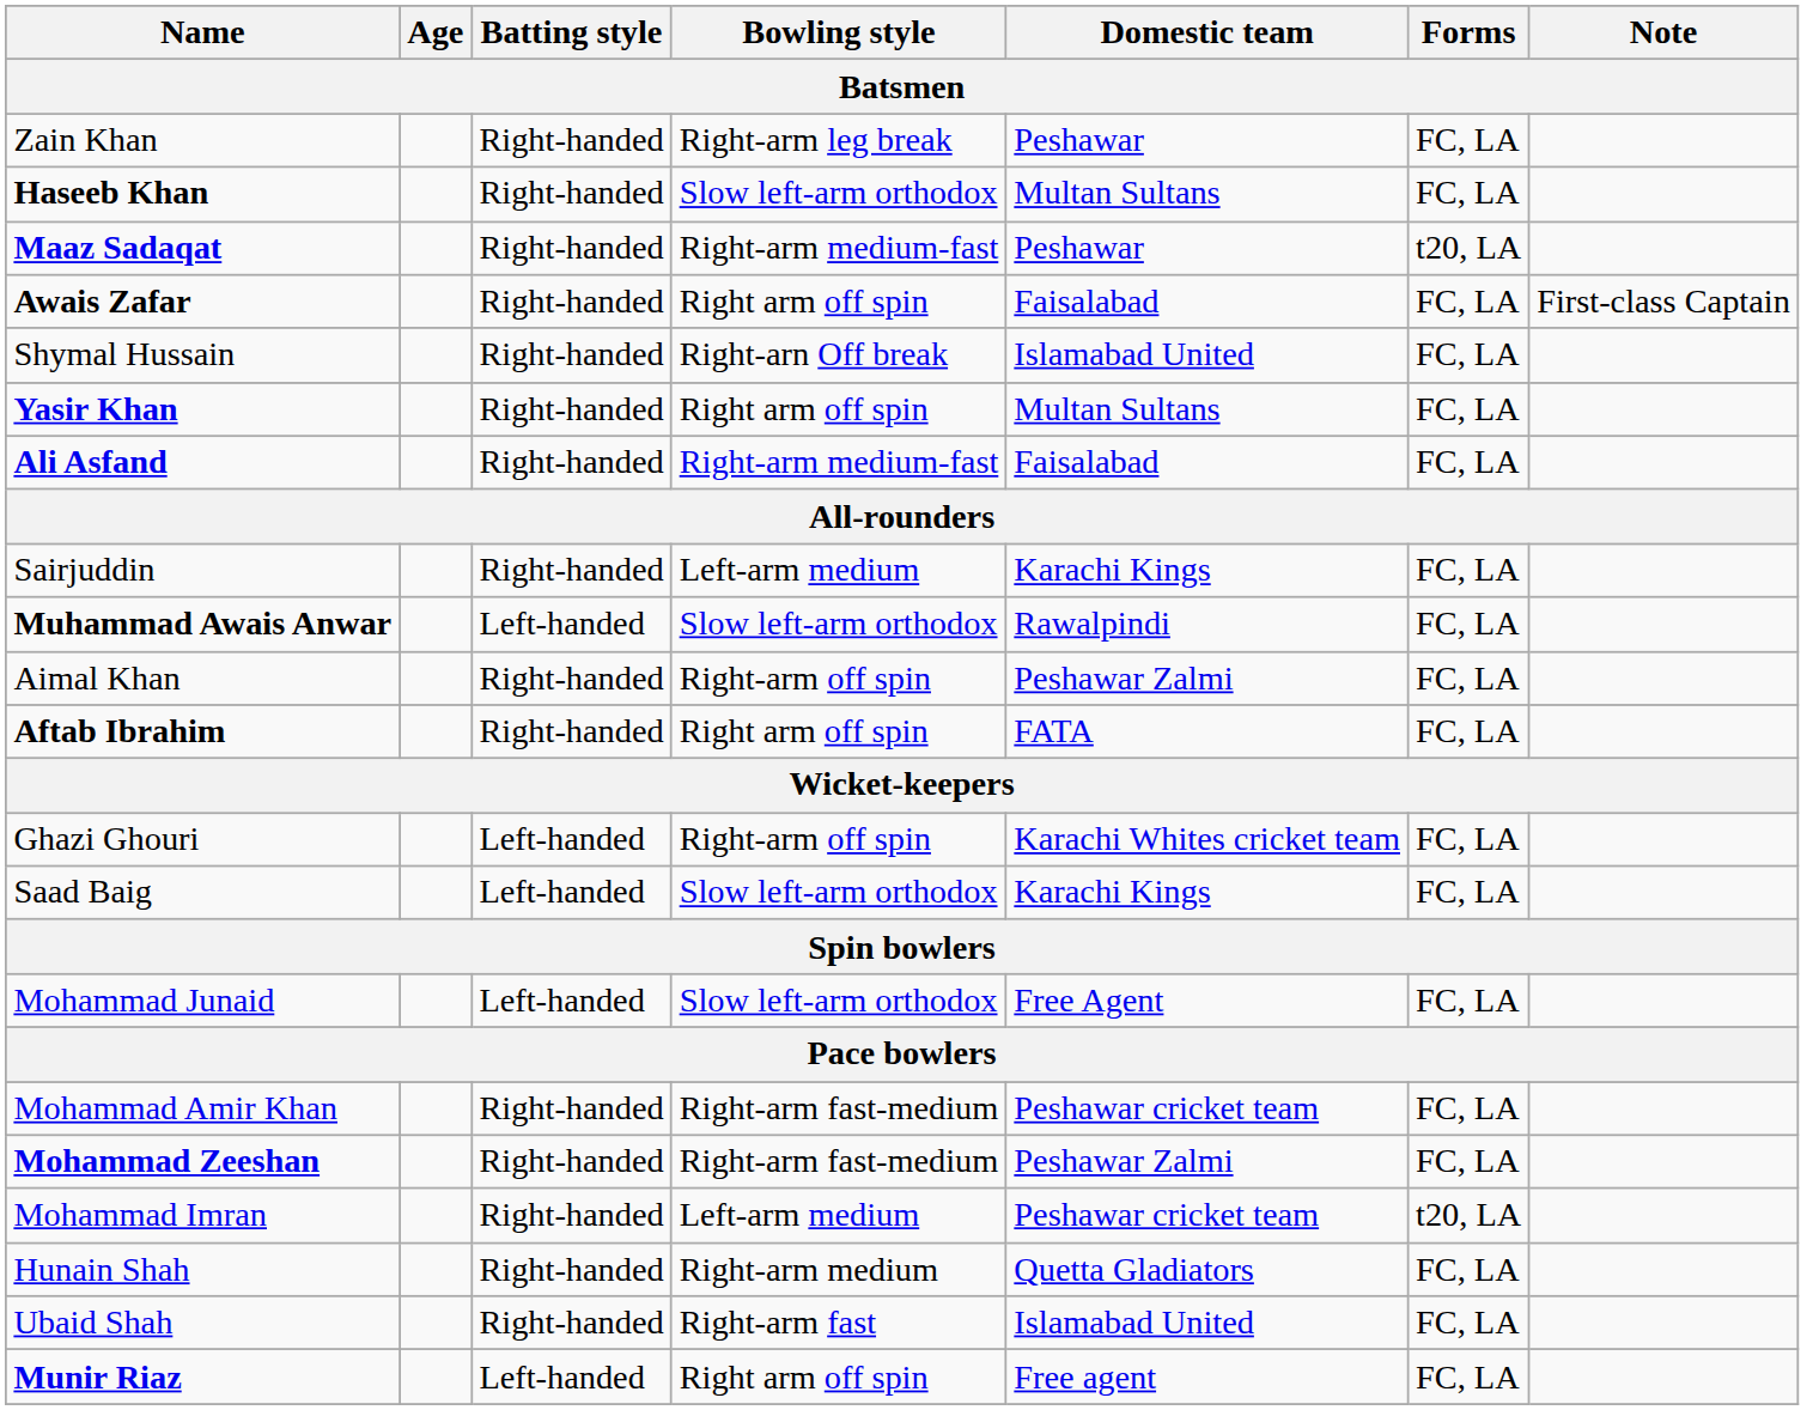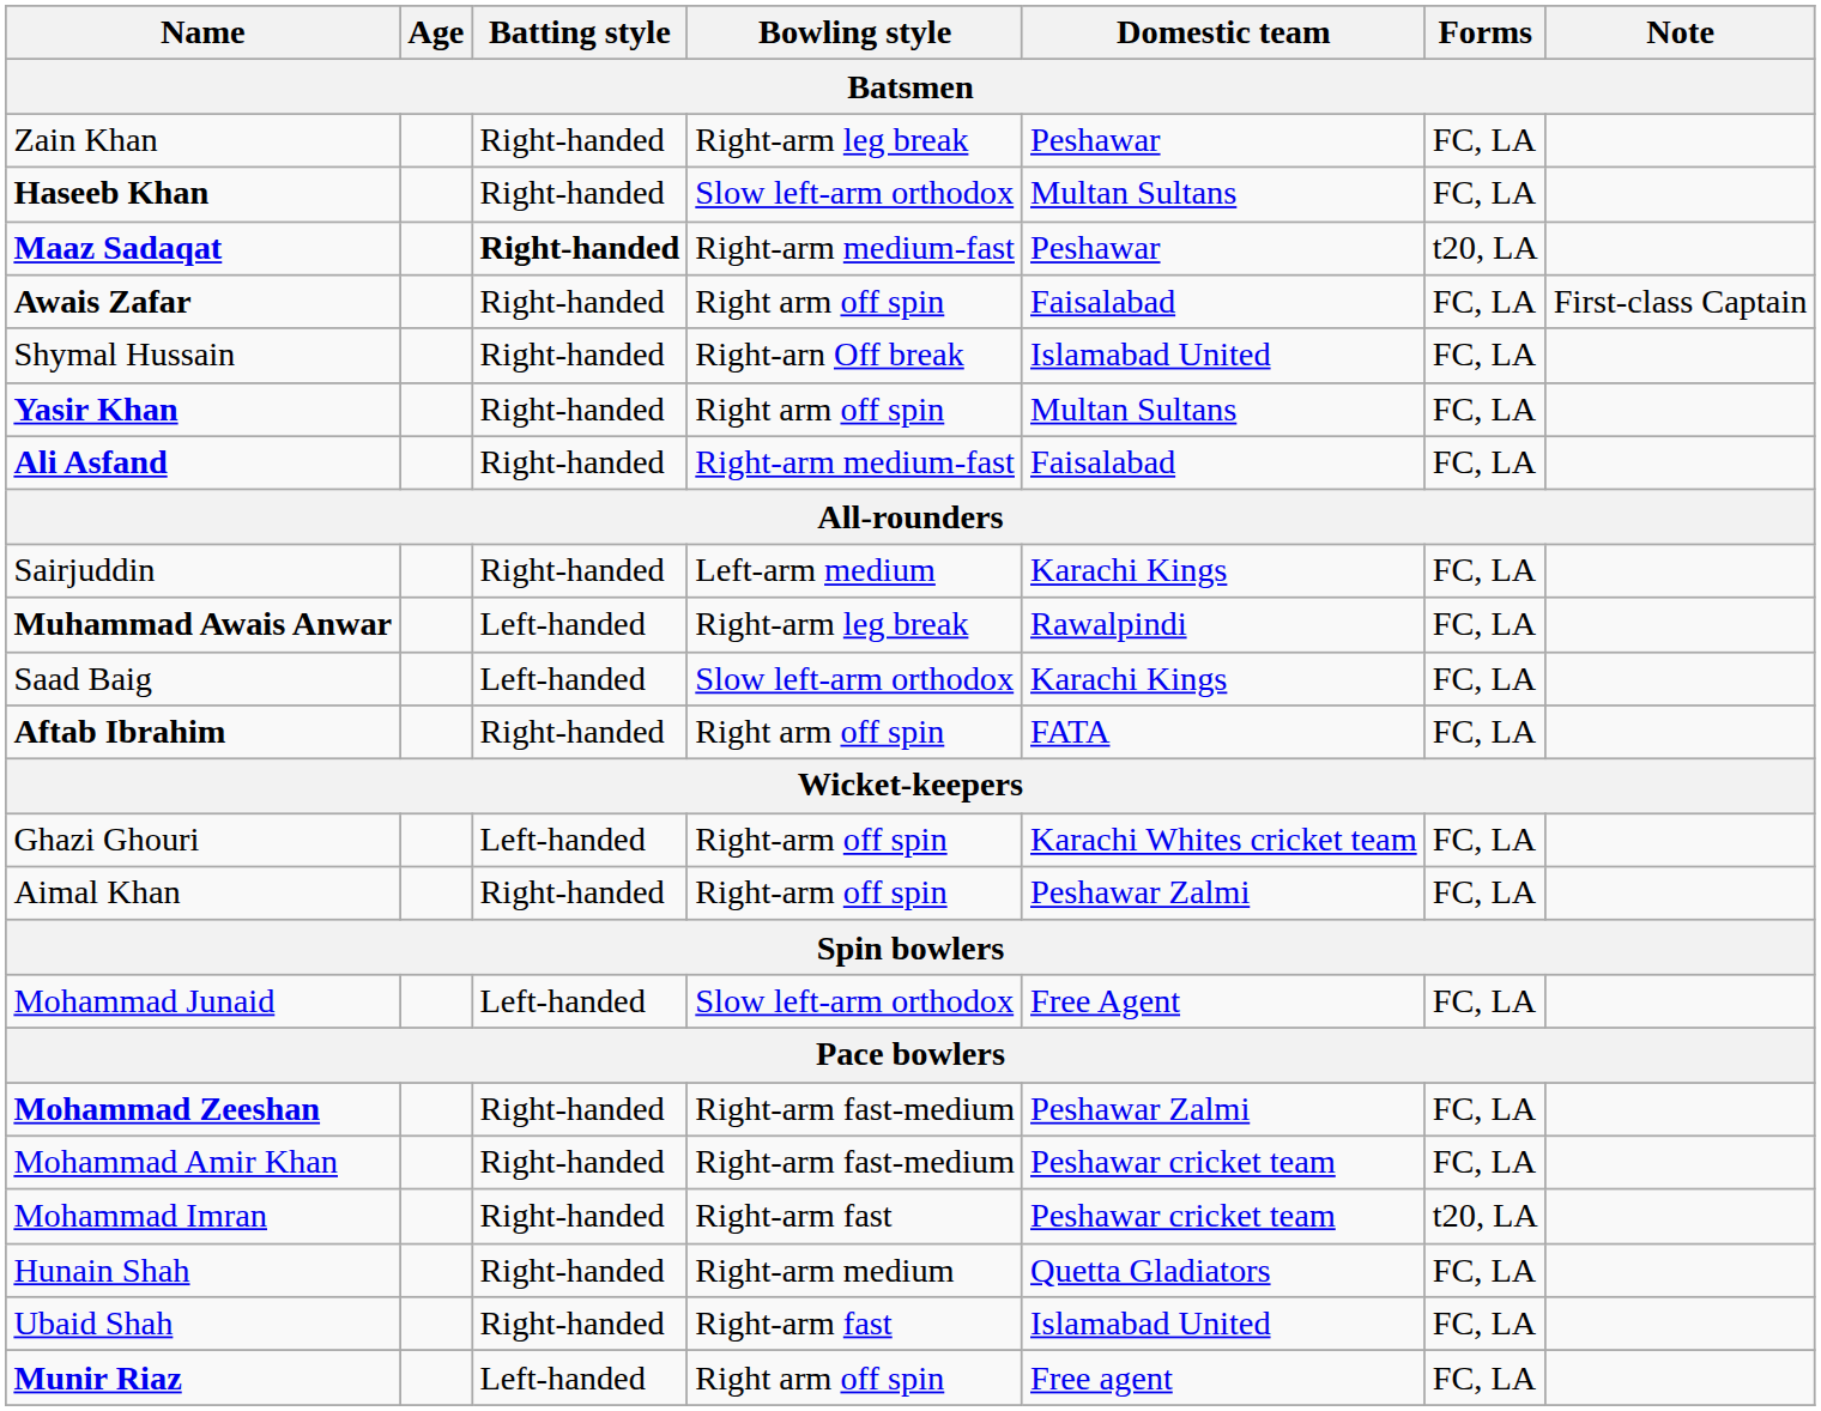Maaz Sadaqat | Batting style: normal -> bold
Muhammad Awais Anwar | Bowling style: Slow left-arm orthodox -> Right-arm leg break
rows swapped: Aimal Khan <-> Saad Baig
rows swapped: Mohammad Zeeshan <-> Mohammad Amir Khan
Mohammad Imran | Bowling style: Left-arm medium -> Right-arm fast
